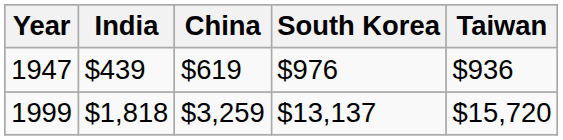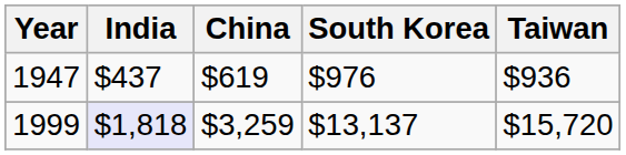1947 | India: $439 -> $437
1999 | India: no background -> lavender background
